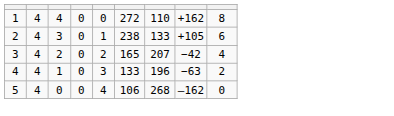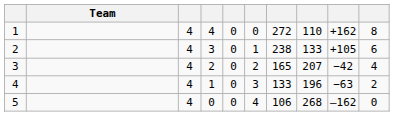+ column: Team
